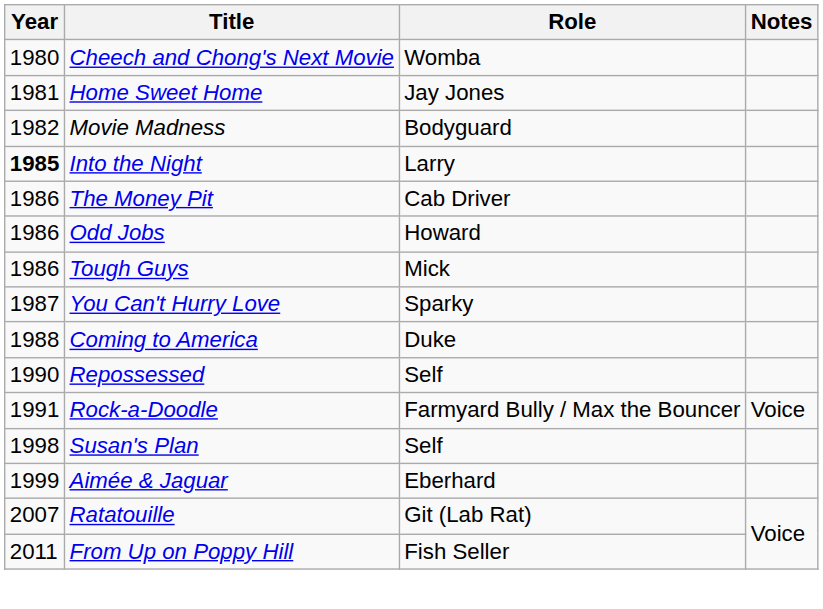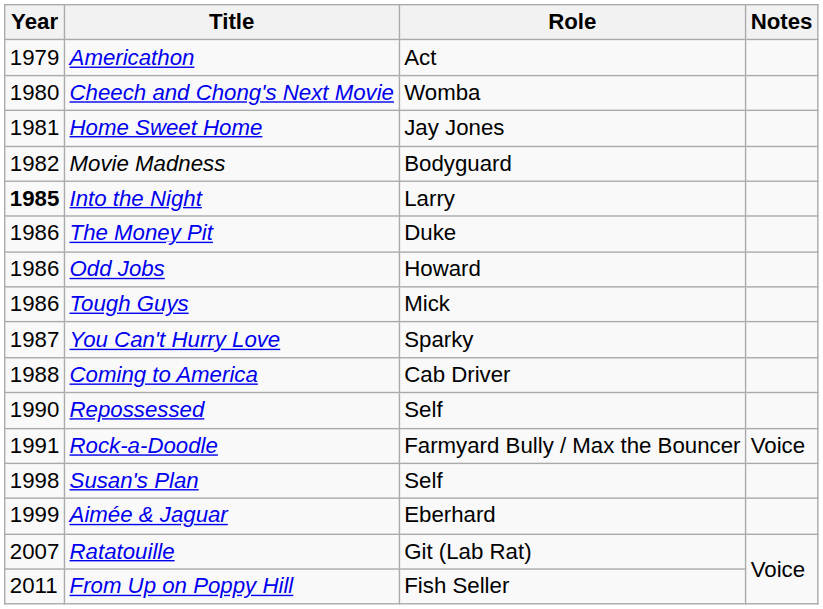+ row: 1979 | Americathon | Act
The Money Pit | Role: Cab Driver -> Duke
Coming to America | Role: Duke -> Cab Driver
